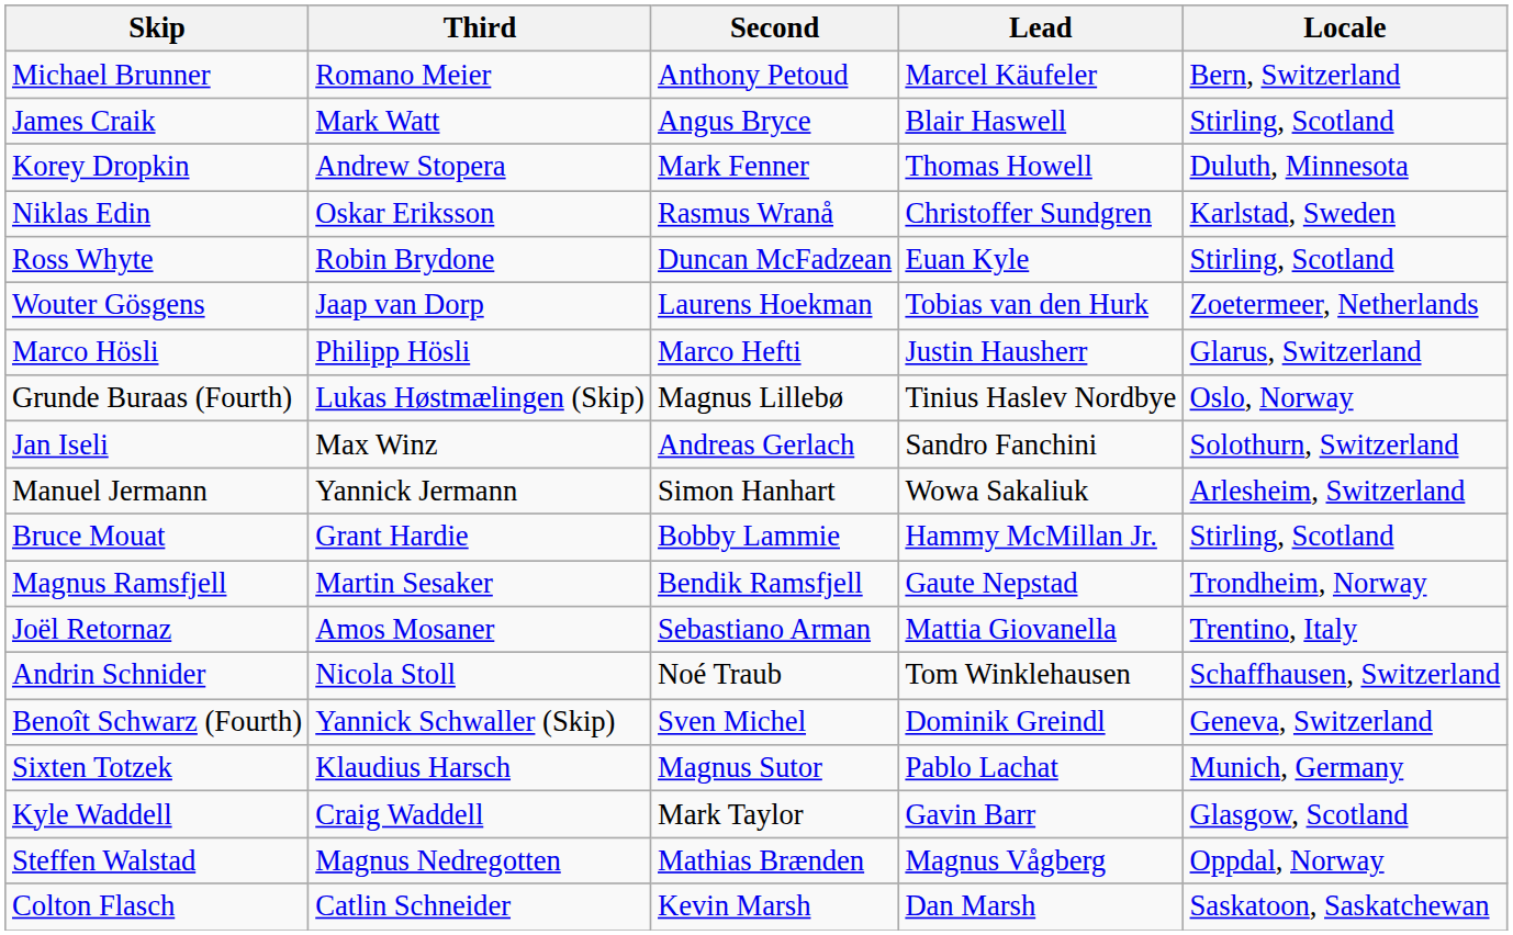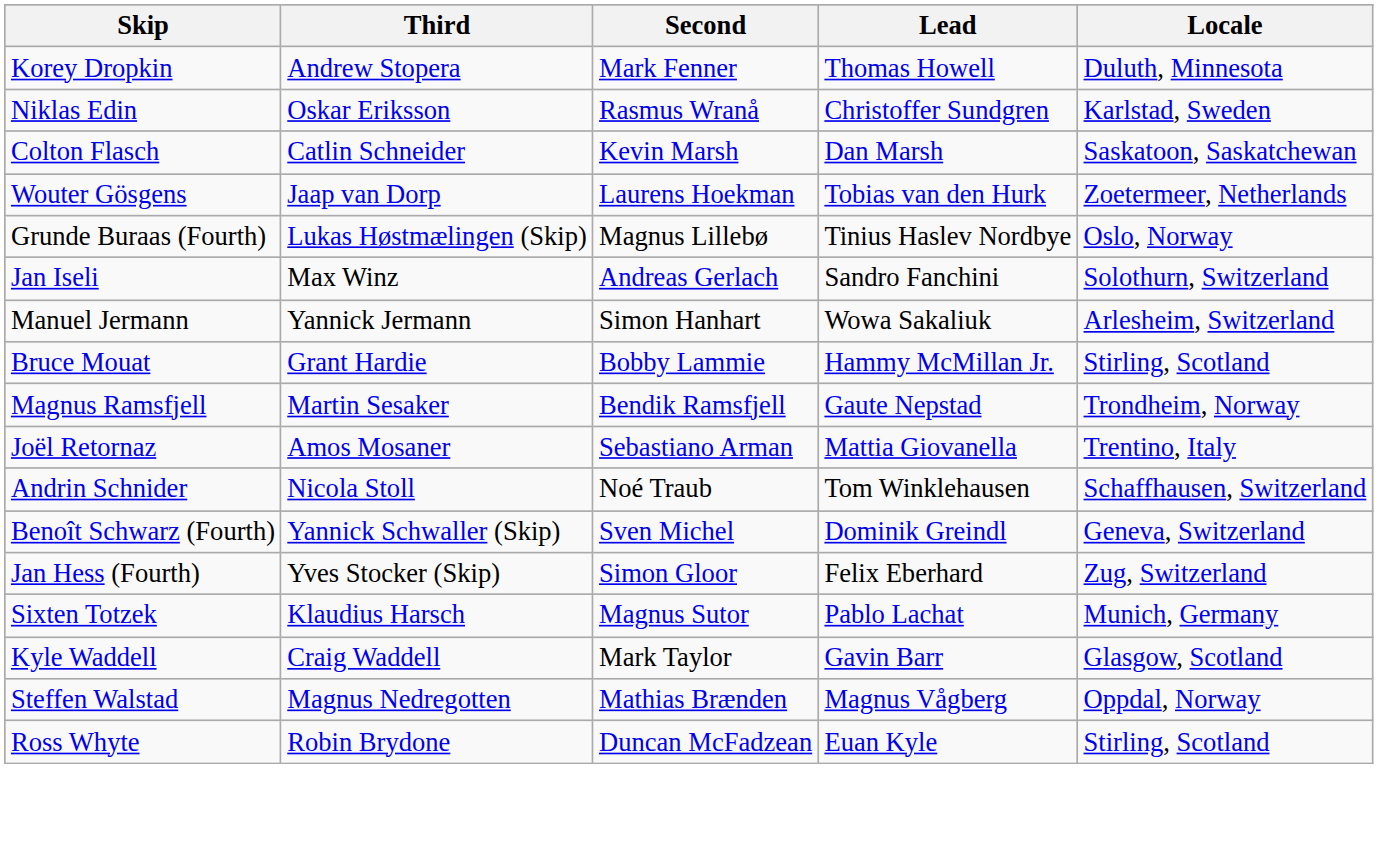- row: Michael Brunner | Romano Meier | Anthony Petoud | Marcel Käufeler | Bern, Switzerland
- row: James Craik | Mark Watt | Angus Bryce | Blair Haswell | Stirling, Scotland
rows swapped: Colton Flasch <-> Ross Whyte
- row: Marco Hösli | Philipp Hösli | Marco Hefti | Justin Hausherr | Glarus, Switzerland
+ row: Jan Hess (Fourth) | Yves Stocker (Skip) | Simon Gloor | Felix Eberhard | Zug, Switzerland
